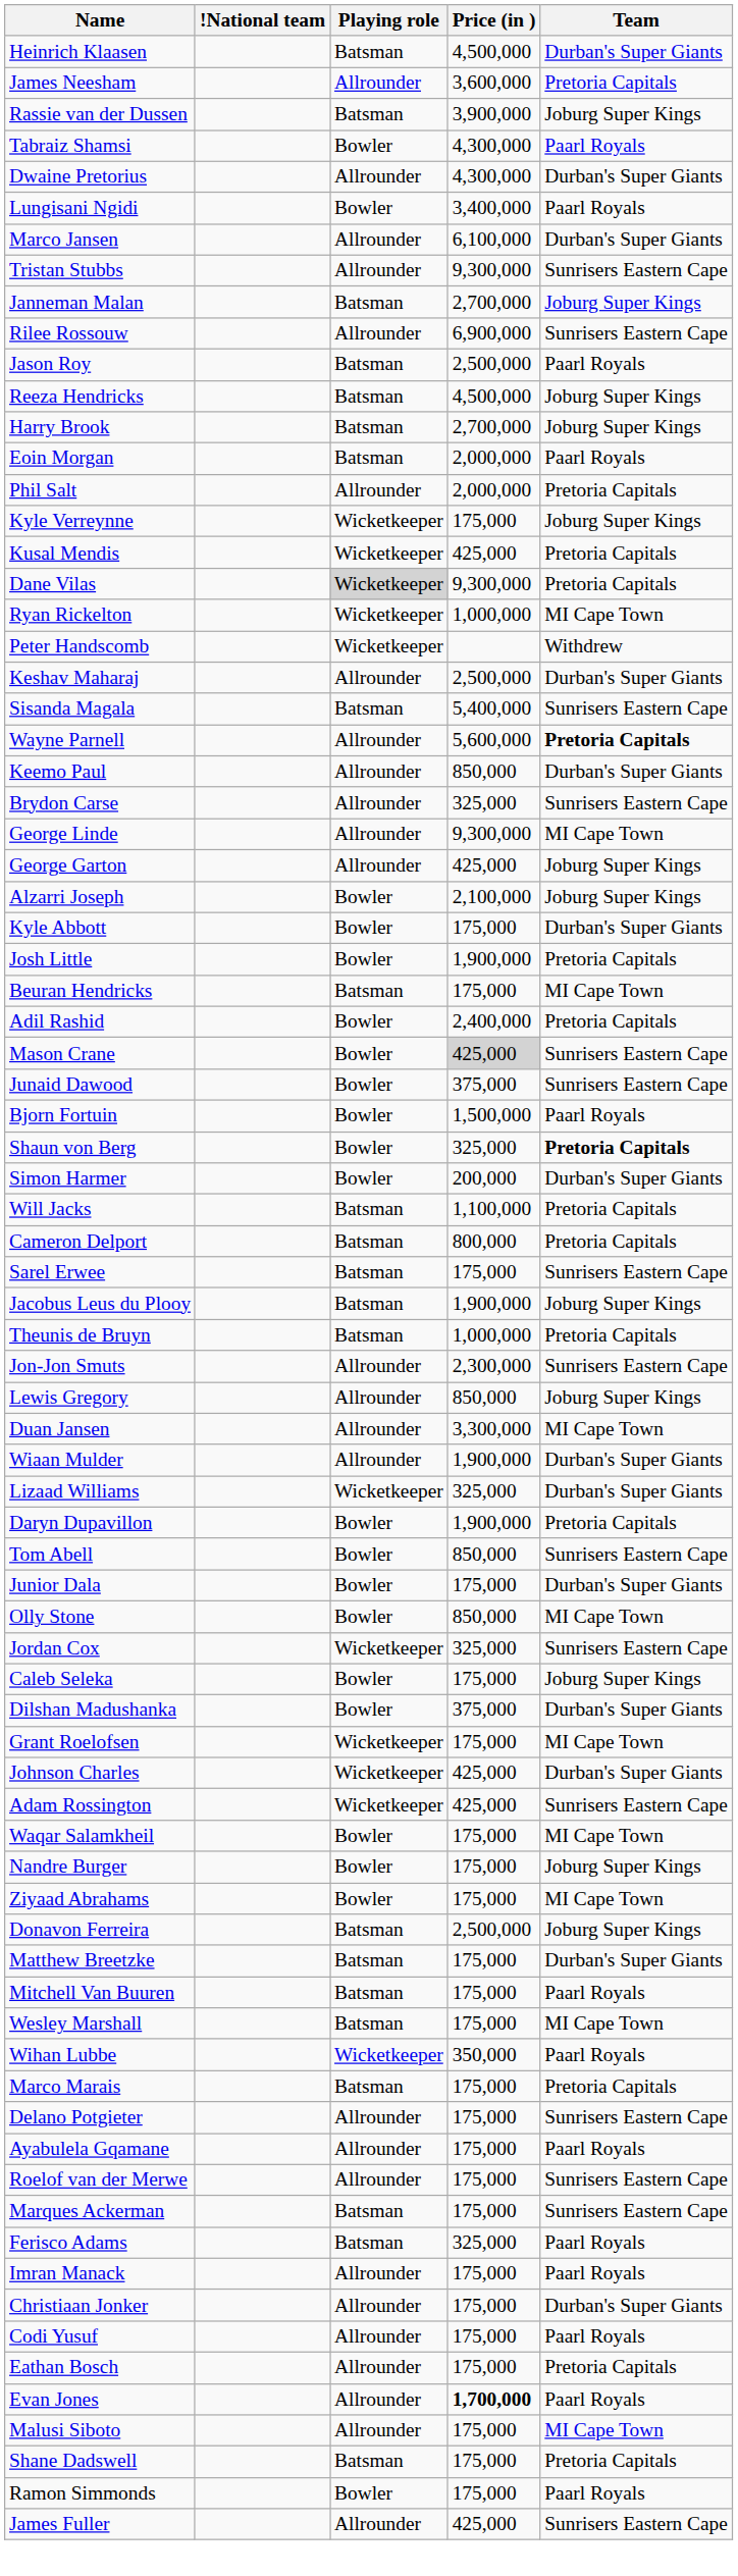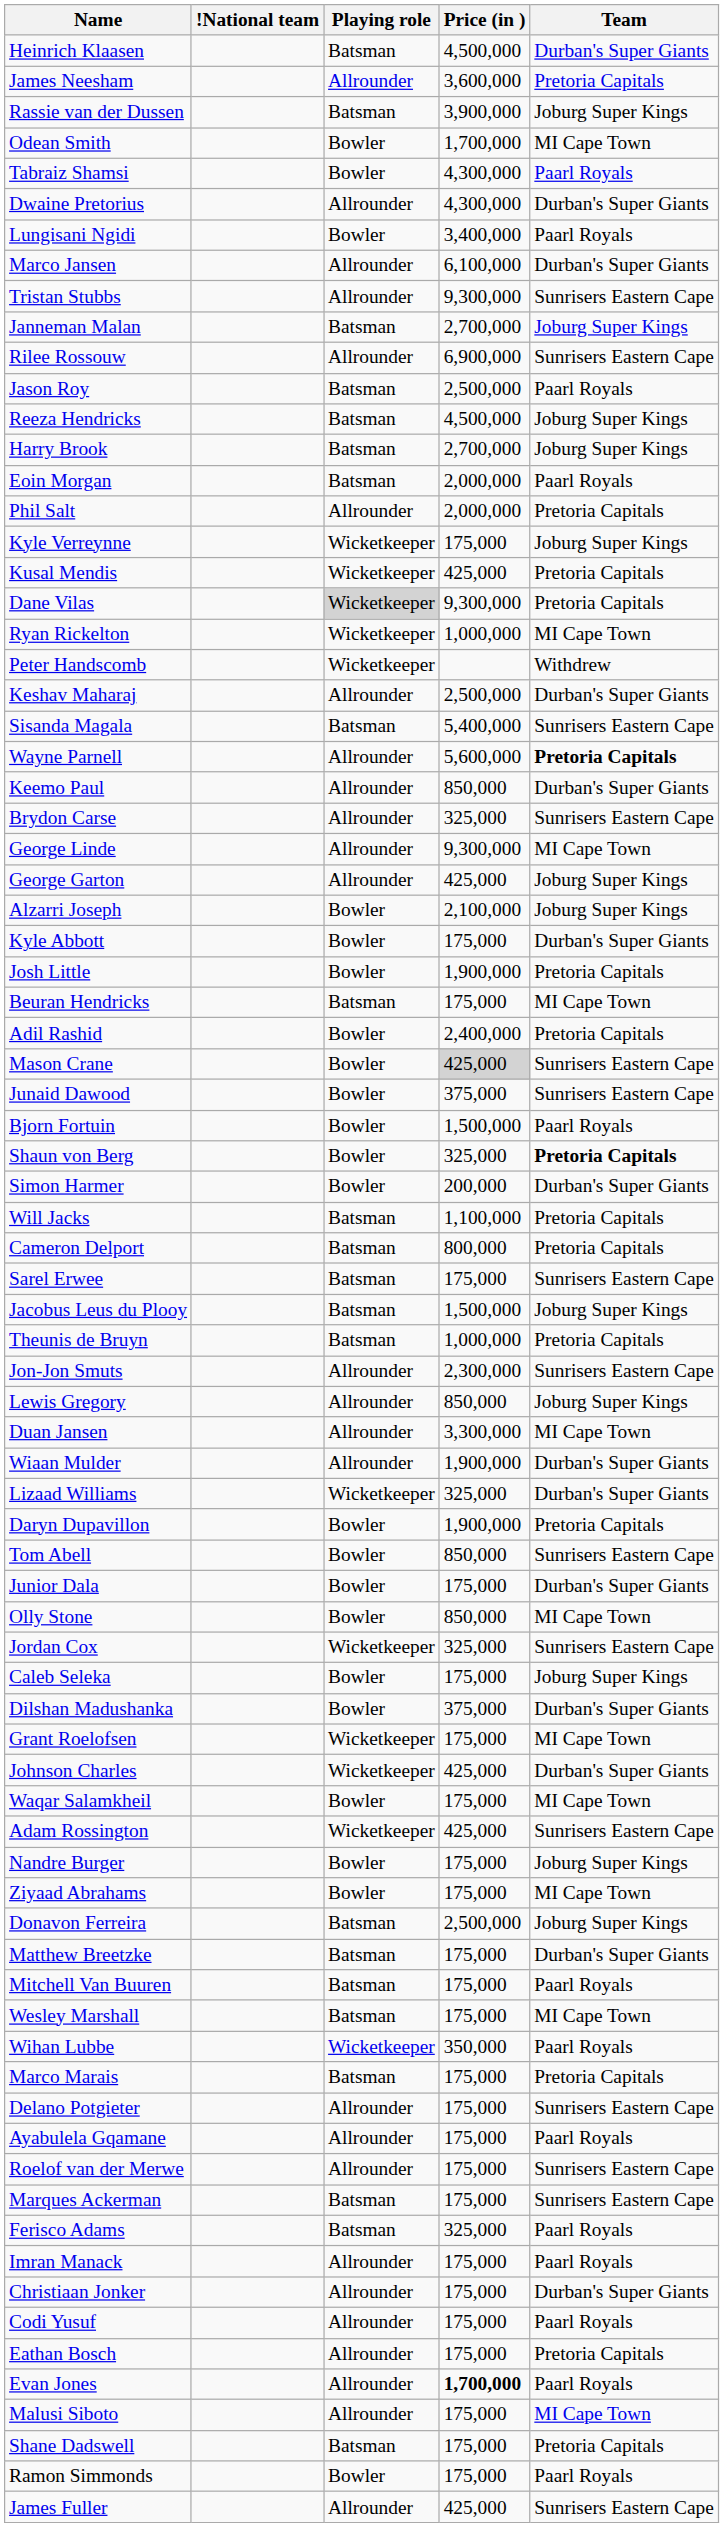+ row: Odean Smith | Bowler | 1,700,000 | MI Cape Town
Jacobus Leus du Plooy | Price (in ): 1,900,000 -> 1,500,000
rows swapped: Adam Rossington <-> Waqar Salamkheil
